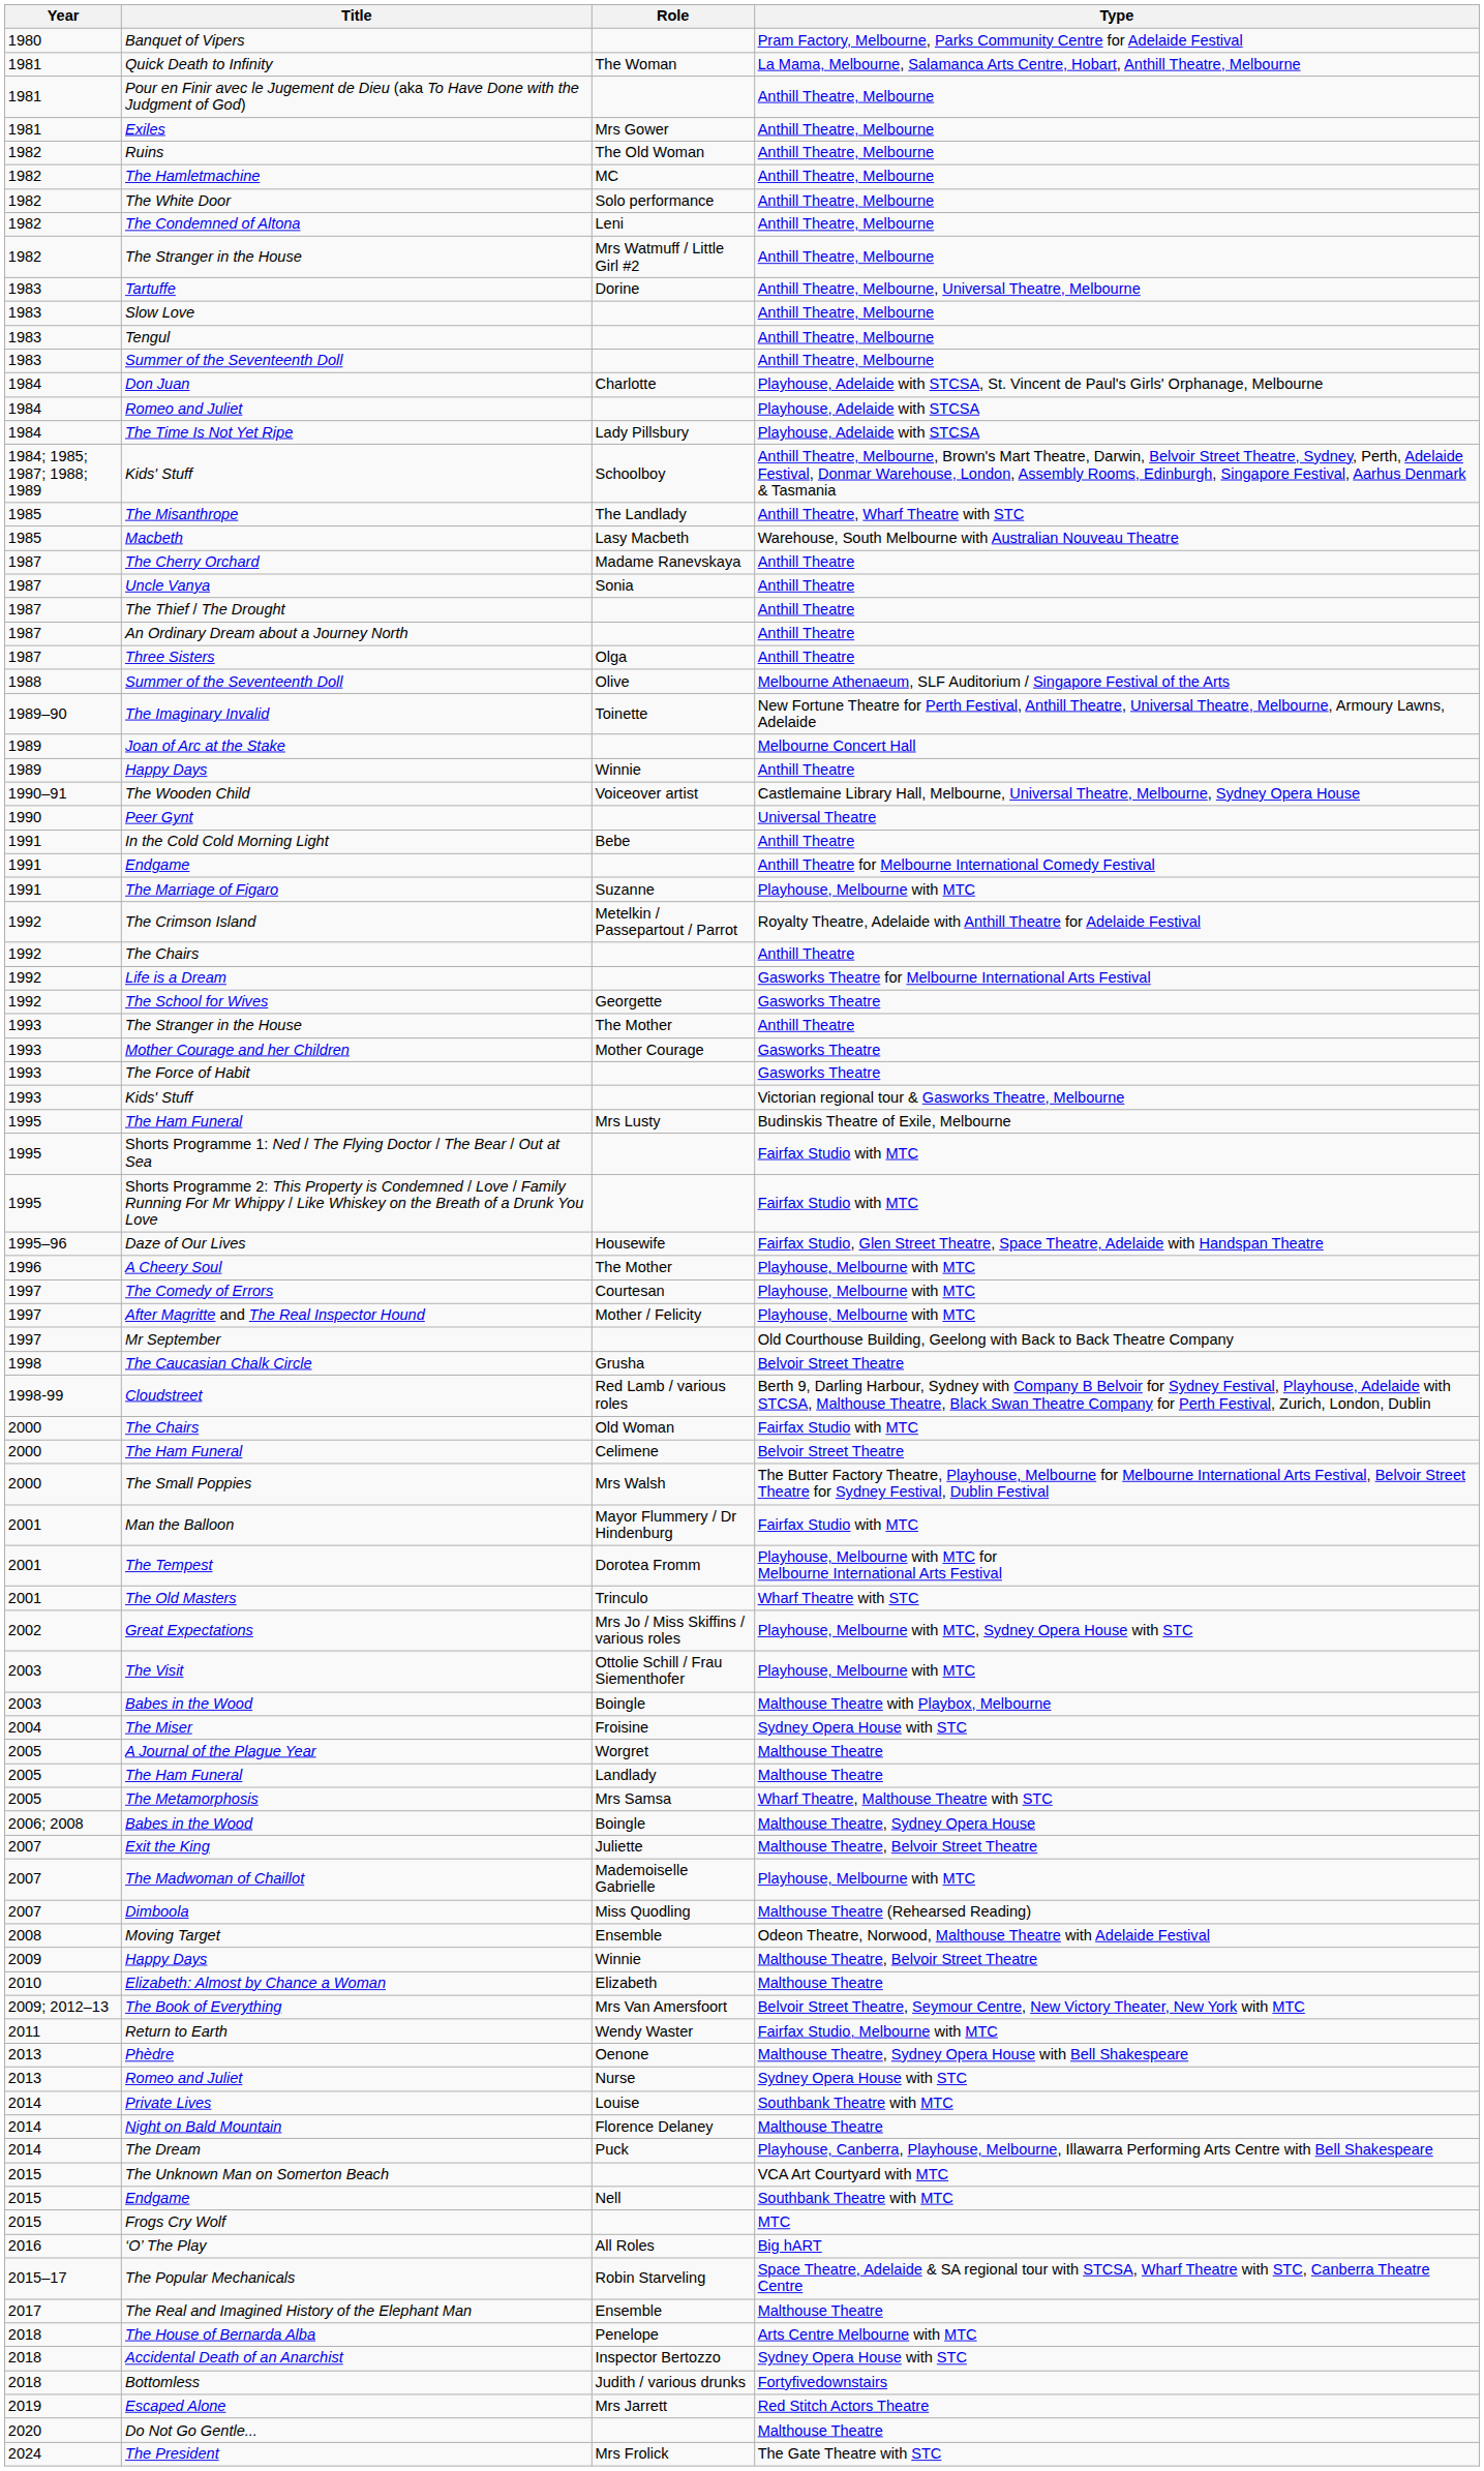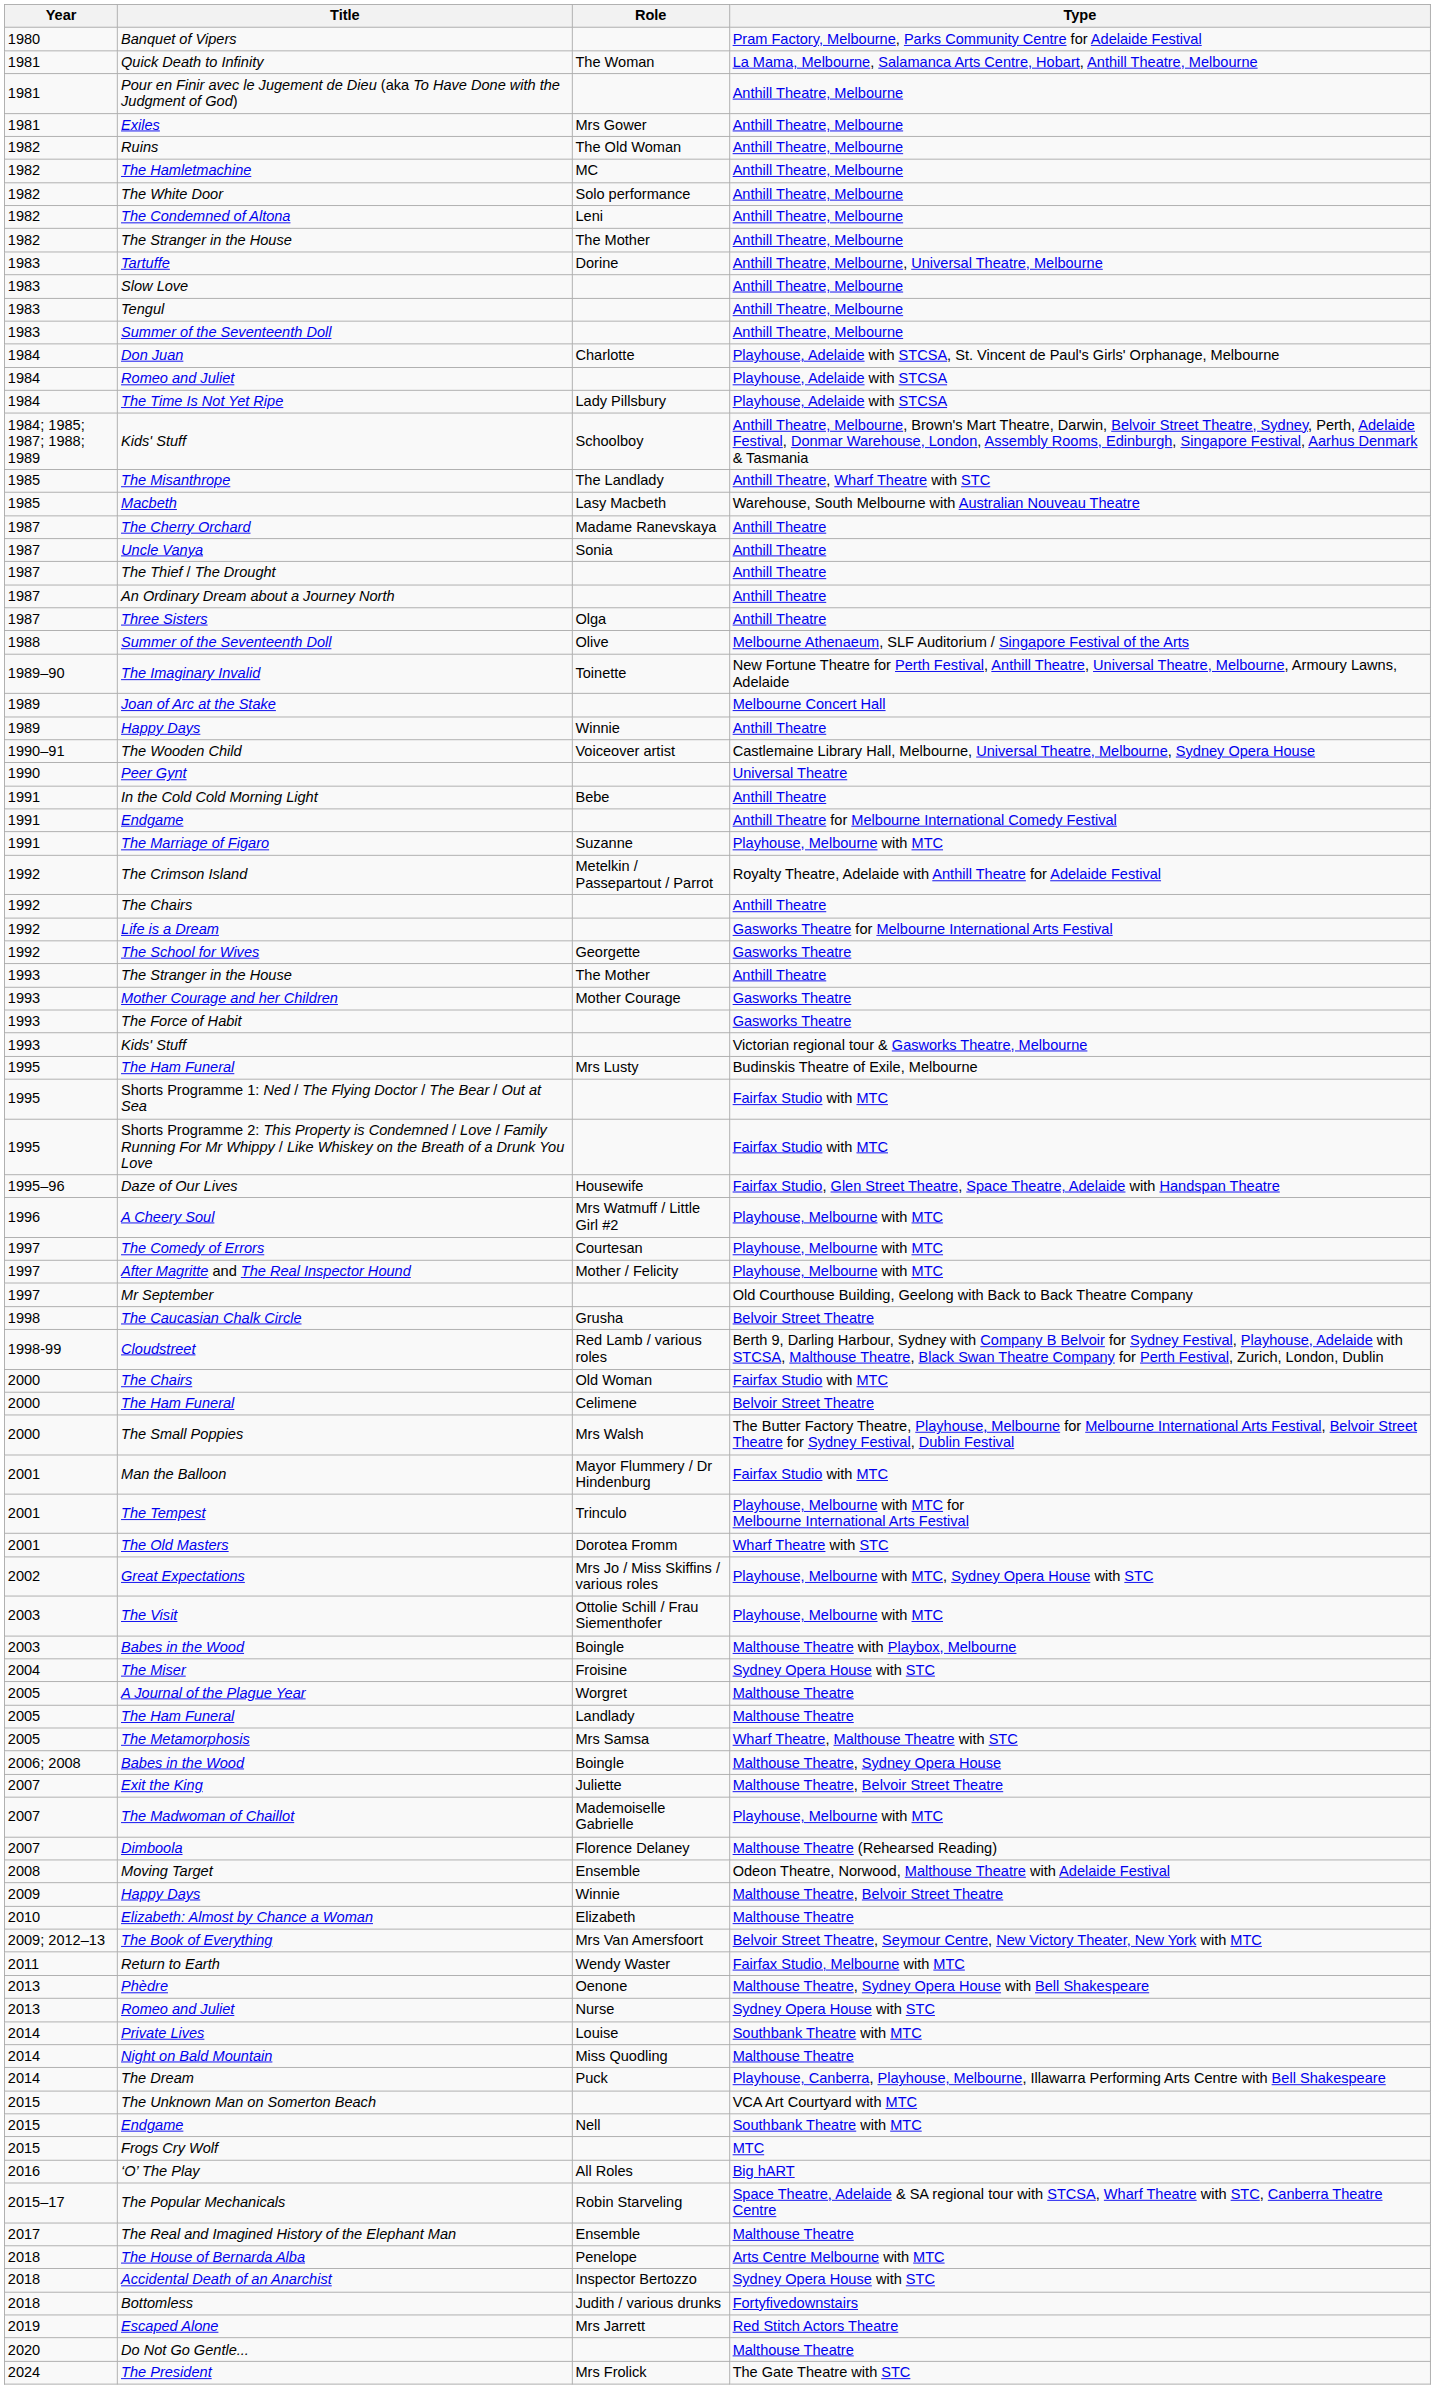The Stranger in the House / Anthill Theatre, Melbourne | Role: Mrs Watmuff / Little Girl #2 -> The Mother
A Cheery Soul | Role: The Mother -> Mrs Watmuff / Little Girl #2
The Tempest | Role: Dorotea Fromm -> Trinculo
The Old Masters | Role: Trinculo -> Dorotea Fromm
Dimboola | Role: Miss Quodling -> Florence Delaney
Night on Bald Mountain | Role: Florence Delaney -> Miss Quodling
